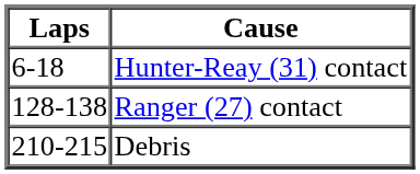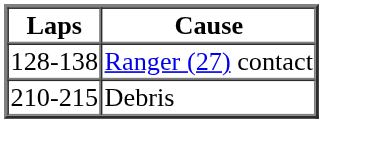- row: 6-18 | Hunter-Reay (31) contact
